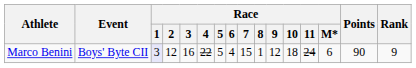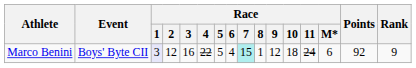Marco Benini | Race / 7: no background -> paleturquoise background
Marco Benini | Points: 90 -> 92
